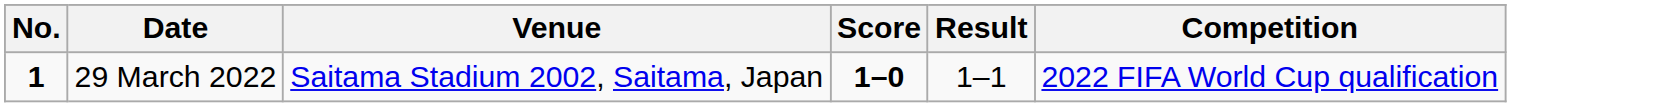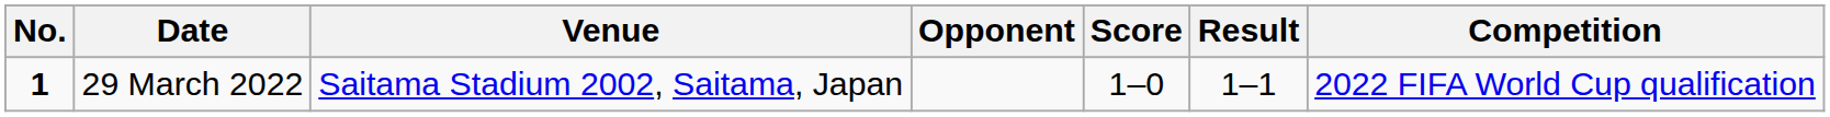+ column: Opponent
29 March 2022 | Score: bold -> normal
